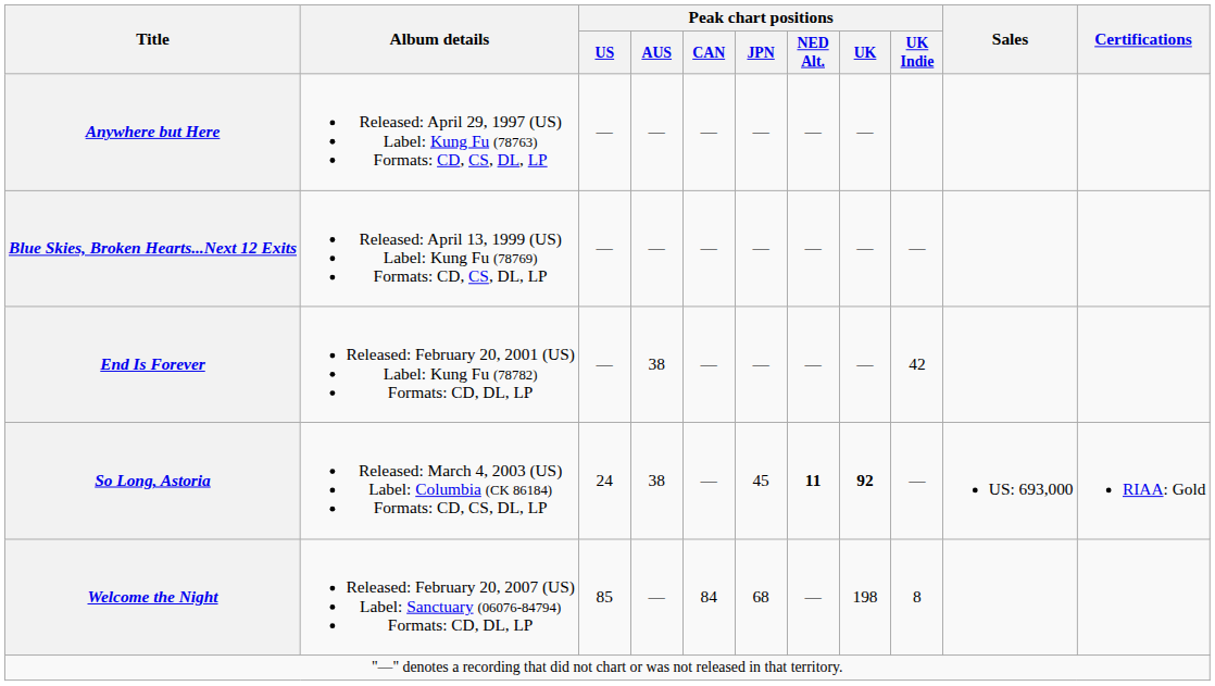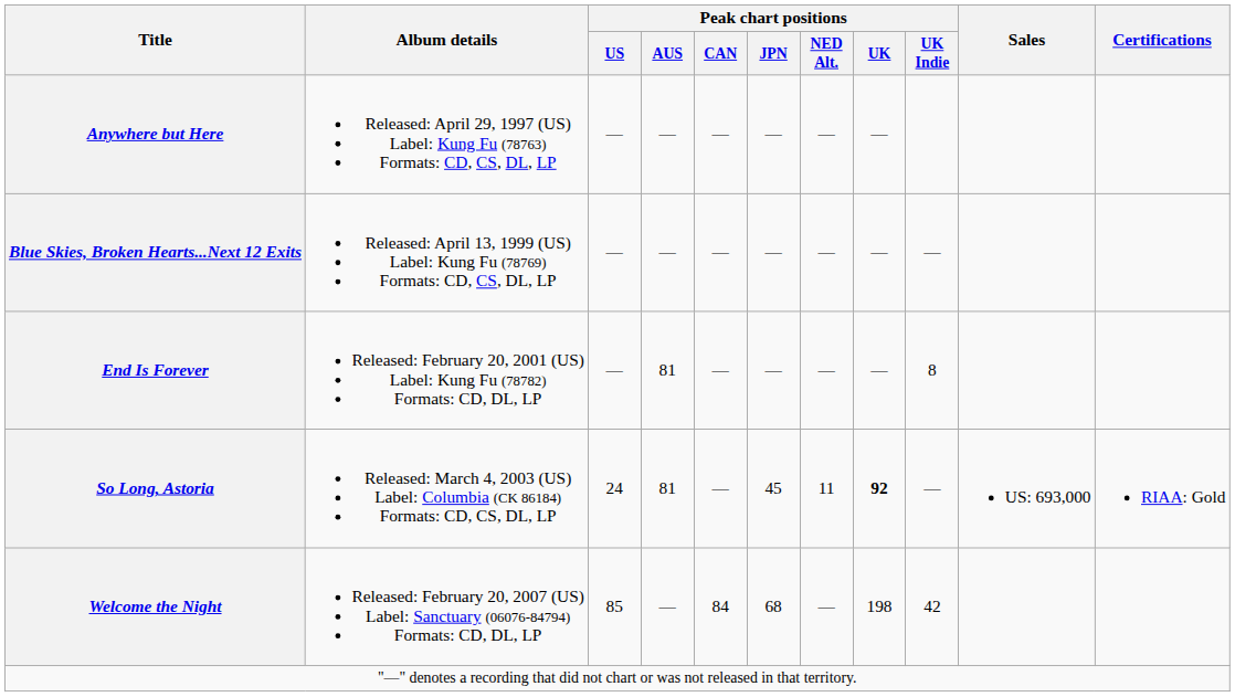End Is Forever | Peak chart positions / AUS: 38 -> 81
End Is Forever | Peak chart positions / UK Indie: 42 -> 8
So Long, Astoria | Peak chart positions / AUS: 38 -> 81
So Long, Astoria | Peak chart positions / NED Alt.: bold -> normal
Welcome the Night | Peak chart positions / UK Indie: 8 -> 42
